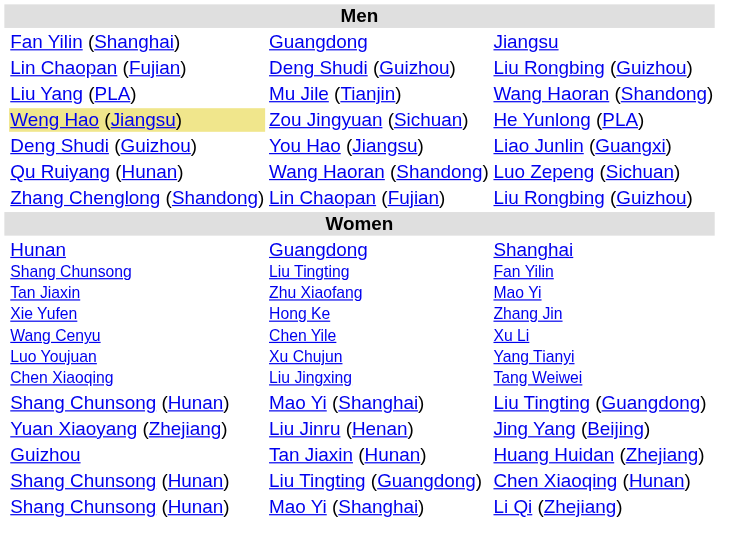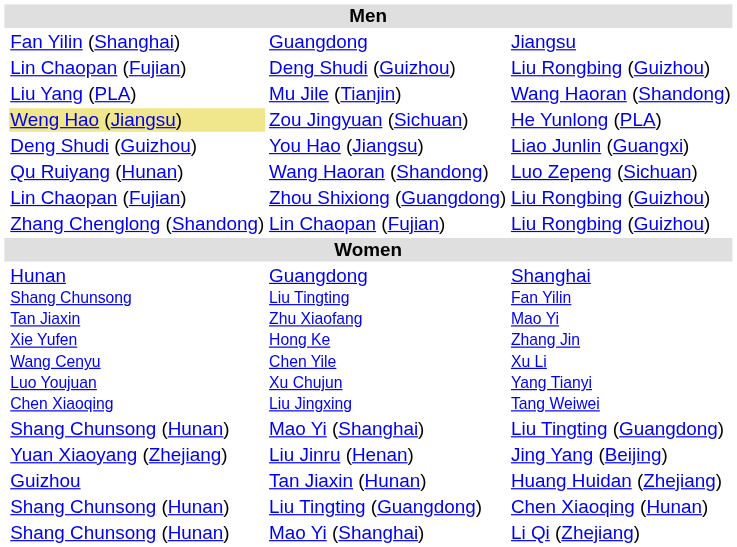+ row: Lin Chaopan (Fujian) | Zhou Shixiong (Guangdong) | Liu Rongbing (Guizhou)
